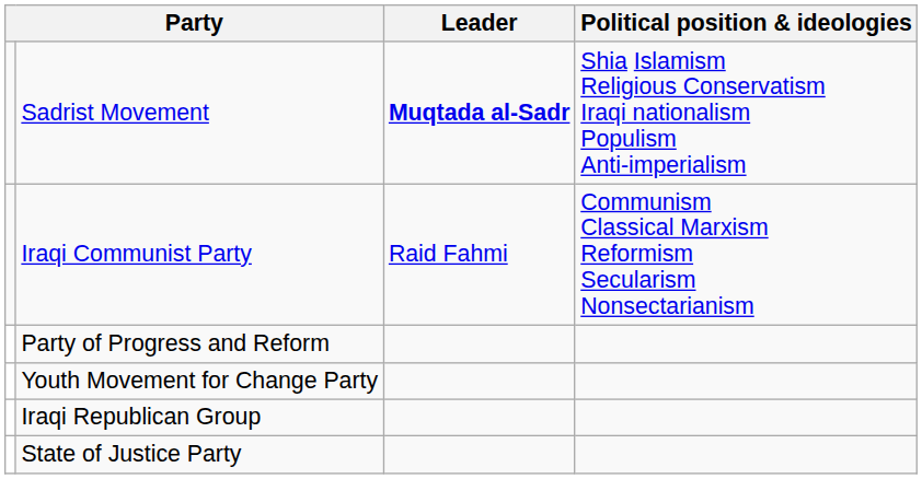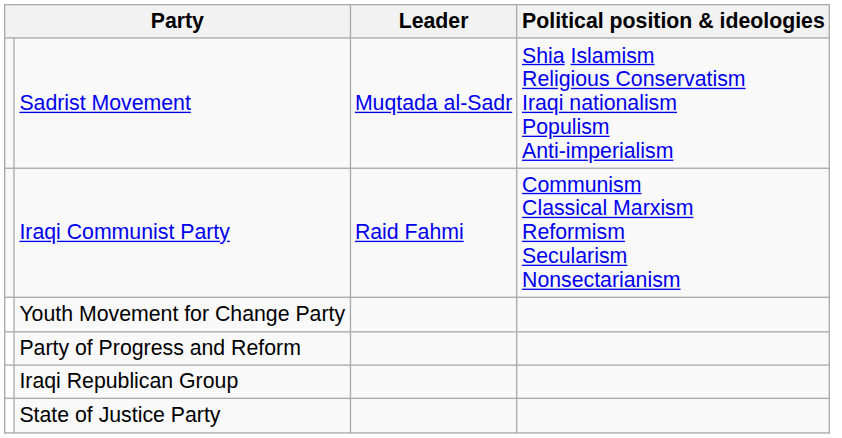Sadrist Movement | Leader: bold -> normal
rows swapped: Youth Movement for Change Party <-> Party of Progress and Reform
